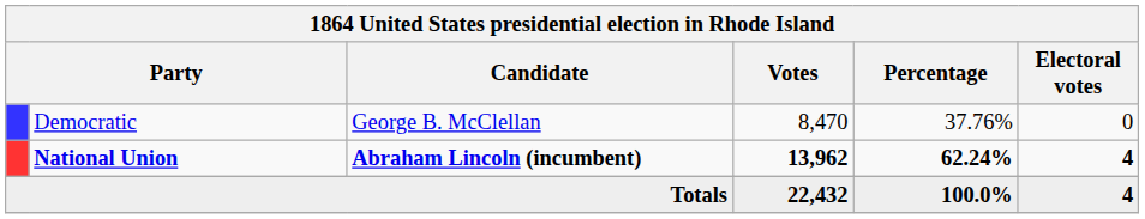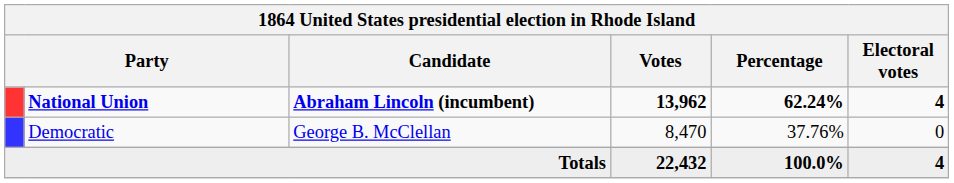rows swapped: National Union <-> Democratic
